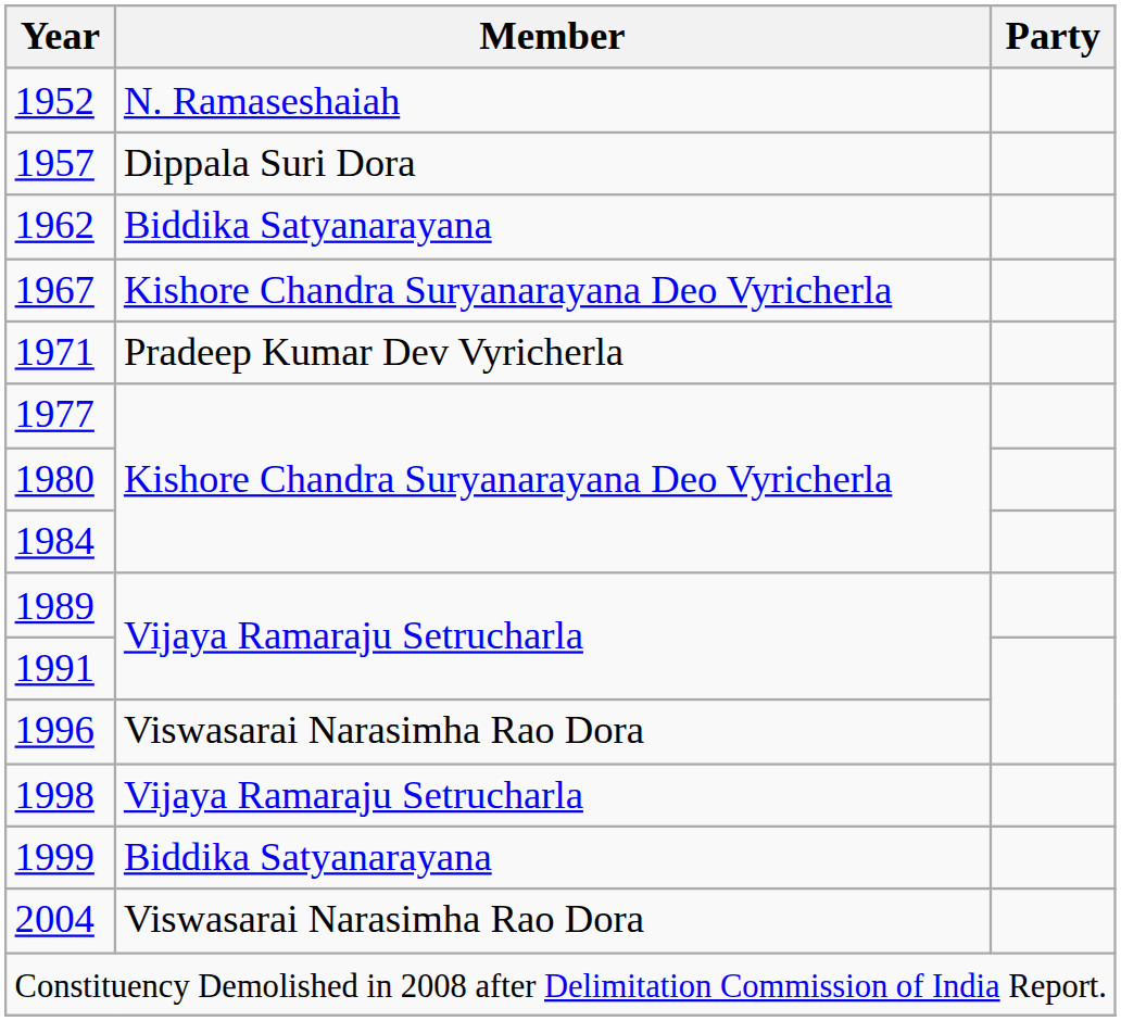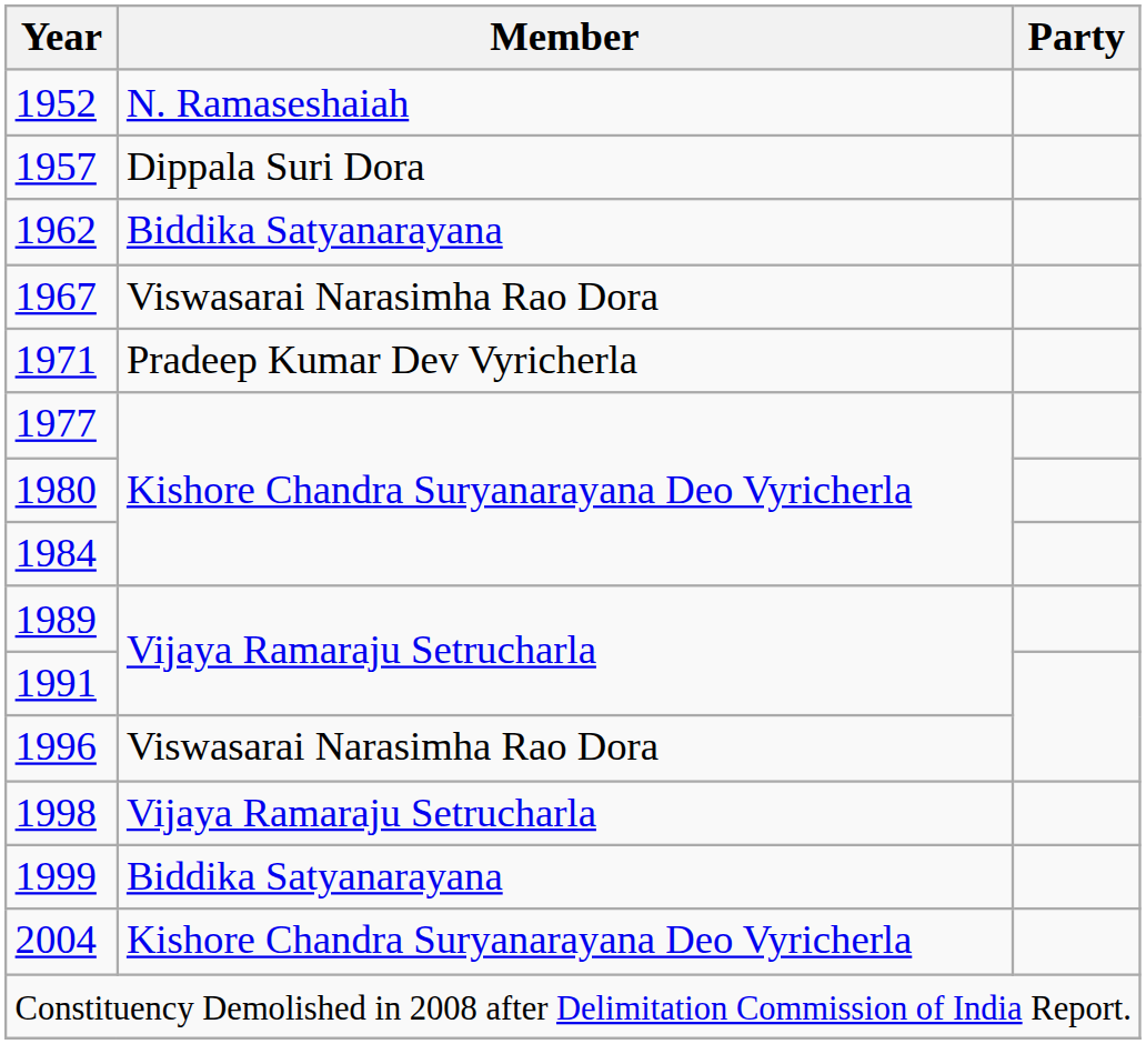1967 | Member: Kishore Chandra Suryanarayana Deo Vyricherla -> Viswasarai Narasimha Rao Dora
2004 | Member: Viswasarai Narasimha Rao Dora -> Kishore Chandra Suryanarayana Deo Vyricherla
